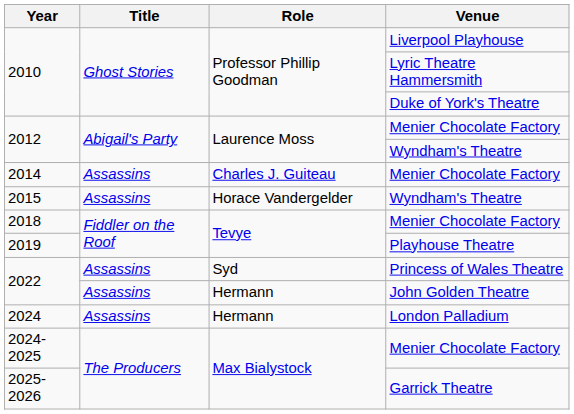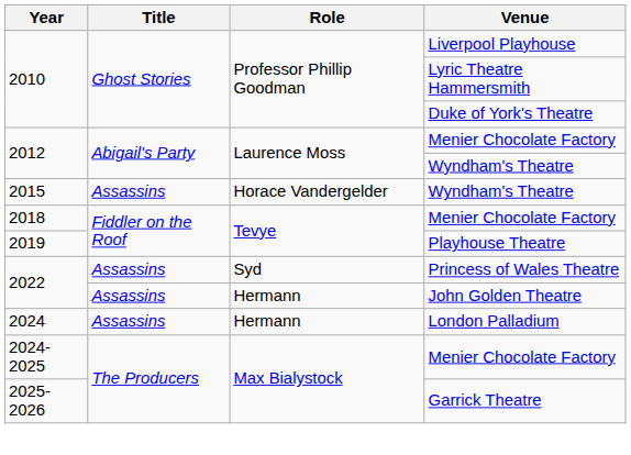- row: 2014 | Assassins | Charles J. Guiteau | Menier Chocolate Factory
